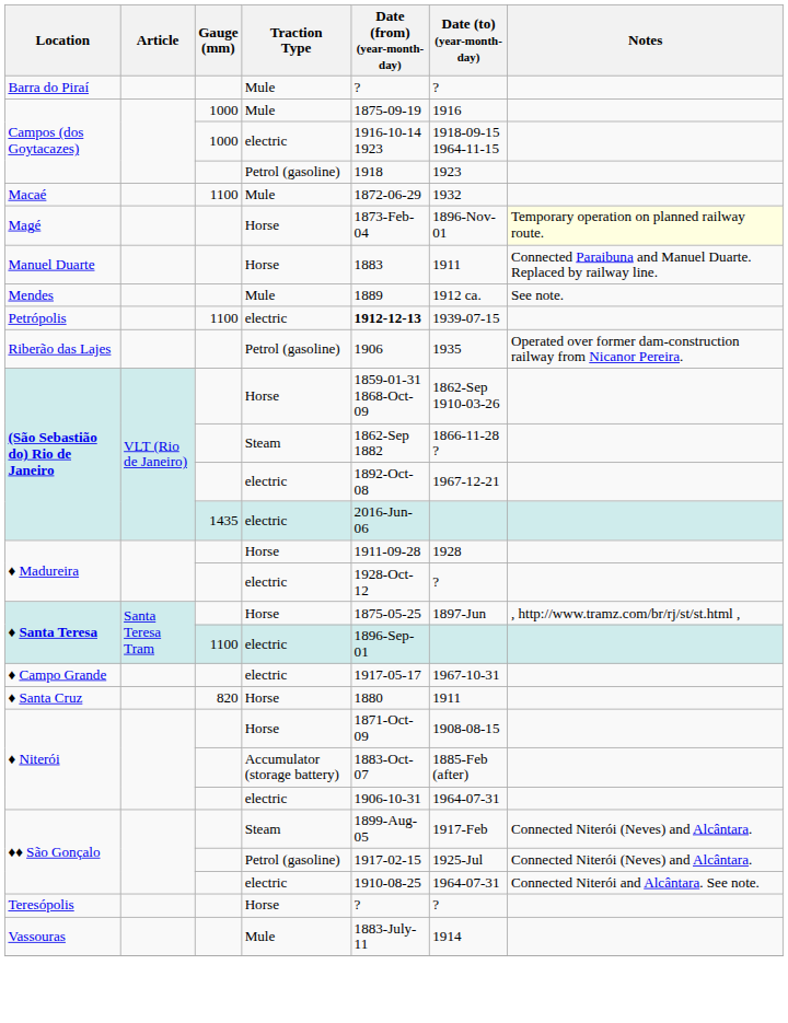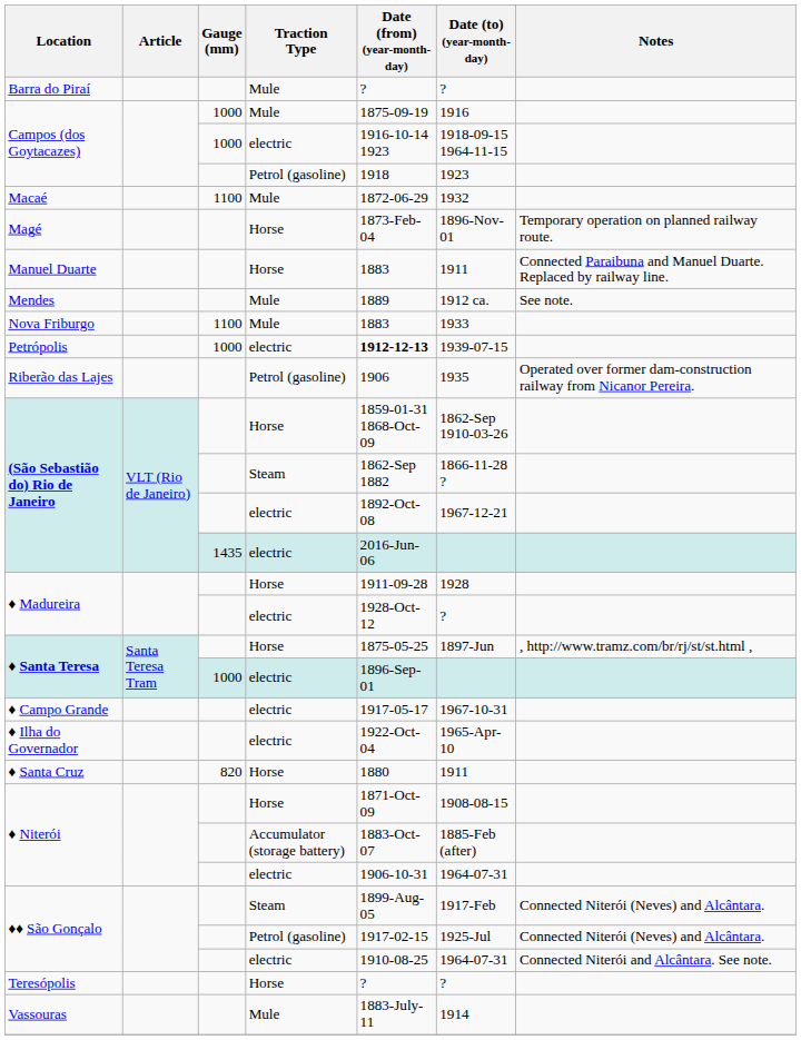Magé | Notes: lightyellow background -> no background
+ row: Nova Friburgo | 1100 | Mule | 1883 | 1933
Petrópolis | Gauge (mm): 1100 -> 1000
♦ Santa Teresa / electric | Gauge (mm): 1100 -> 1000
+ row: ♦ Ilha do Governador | electric | 1922-Oct-04 | 1965-Apr-10
